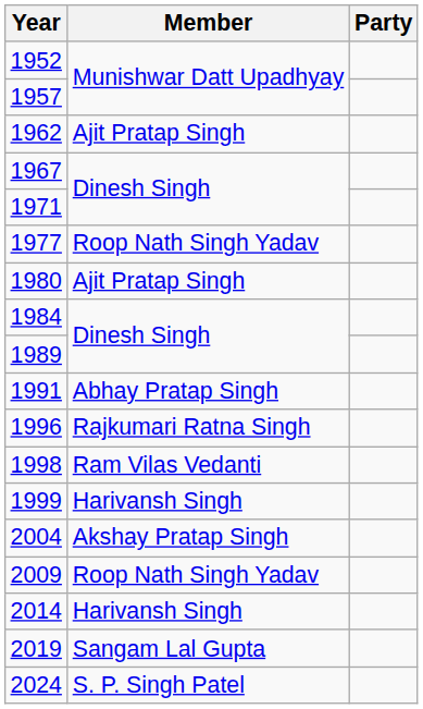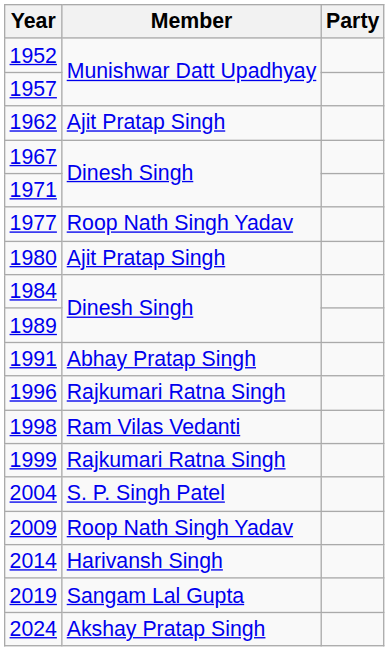1999 | Member: Harivansh Singh -> Rajkumari Ratna Singh
2004 | Member: Akshay Pratap Singh -> S. P. Singh Patel
2024 | Member: S. P. Singh Patel -> Akshay Pratap Singh
